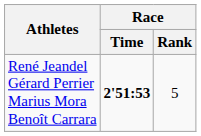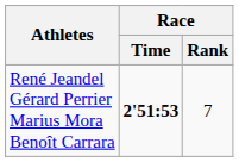René Jeandel Gérard Perrier Marius Mora Benoît Carrara | Race / Rank: 5 -> 7
